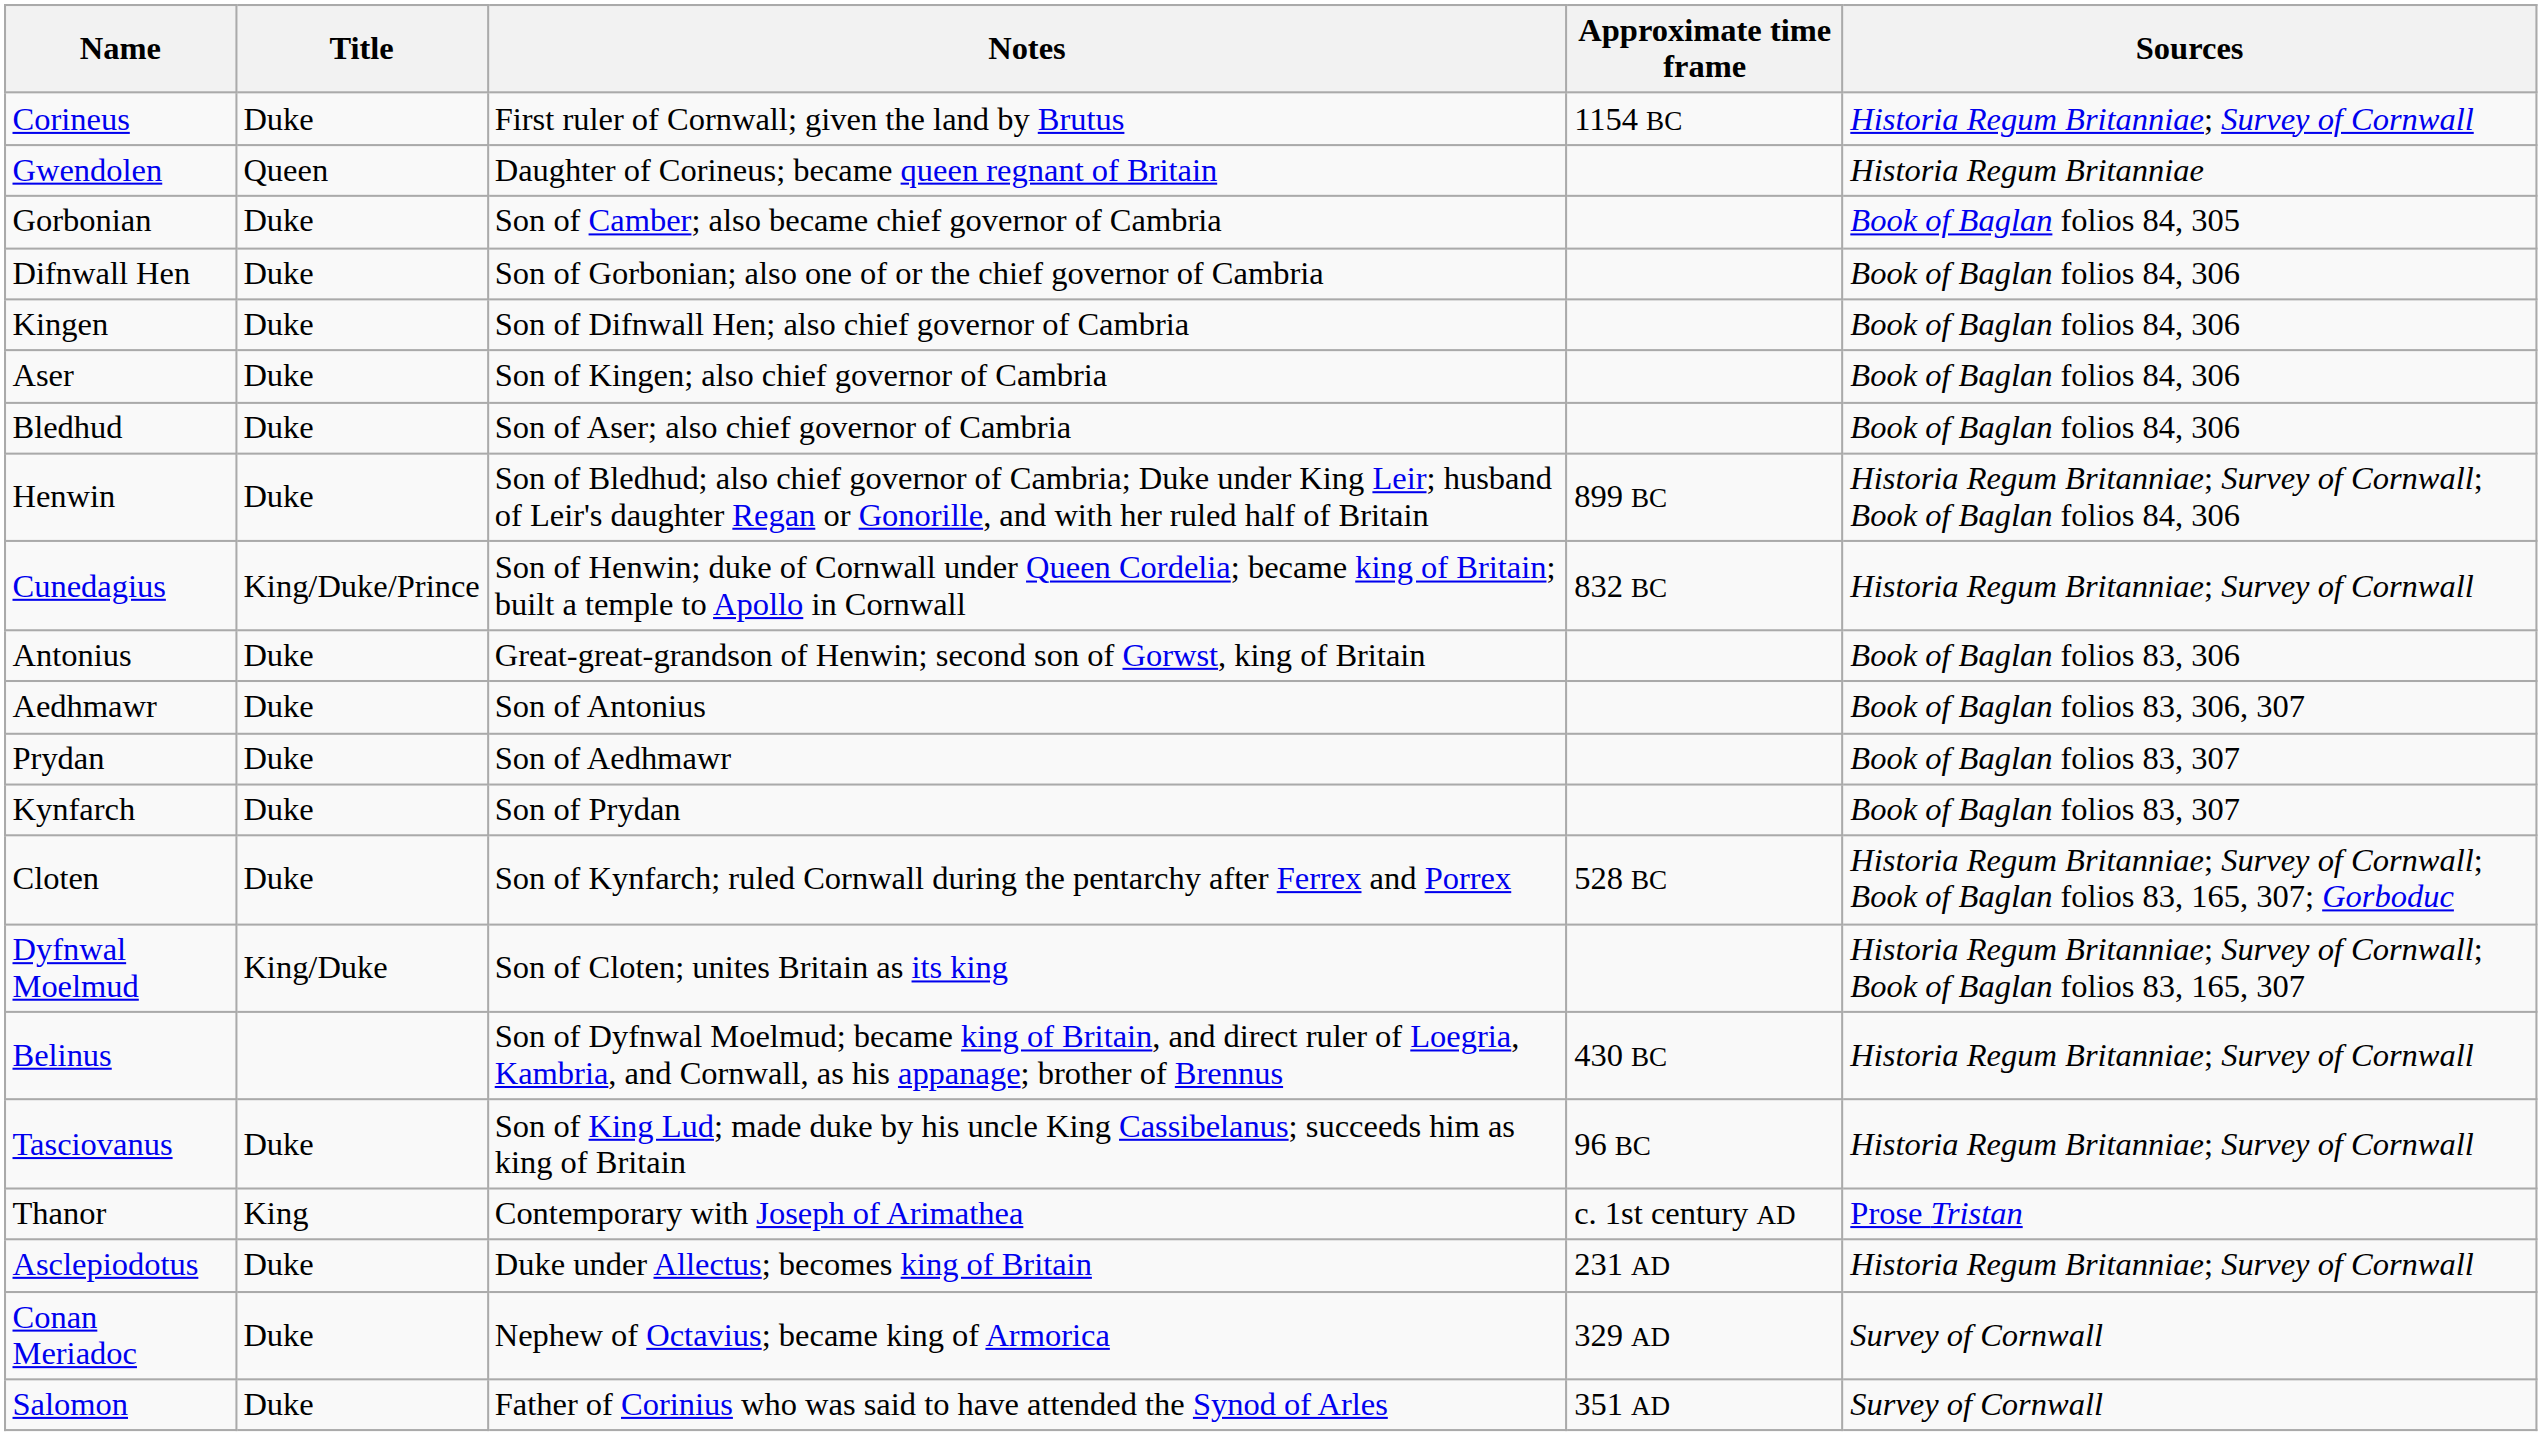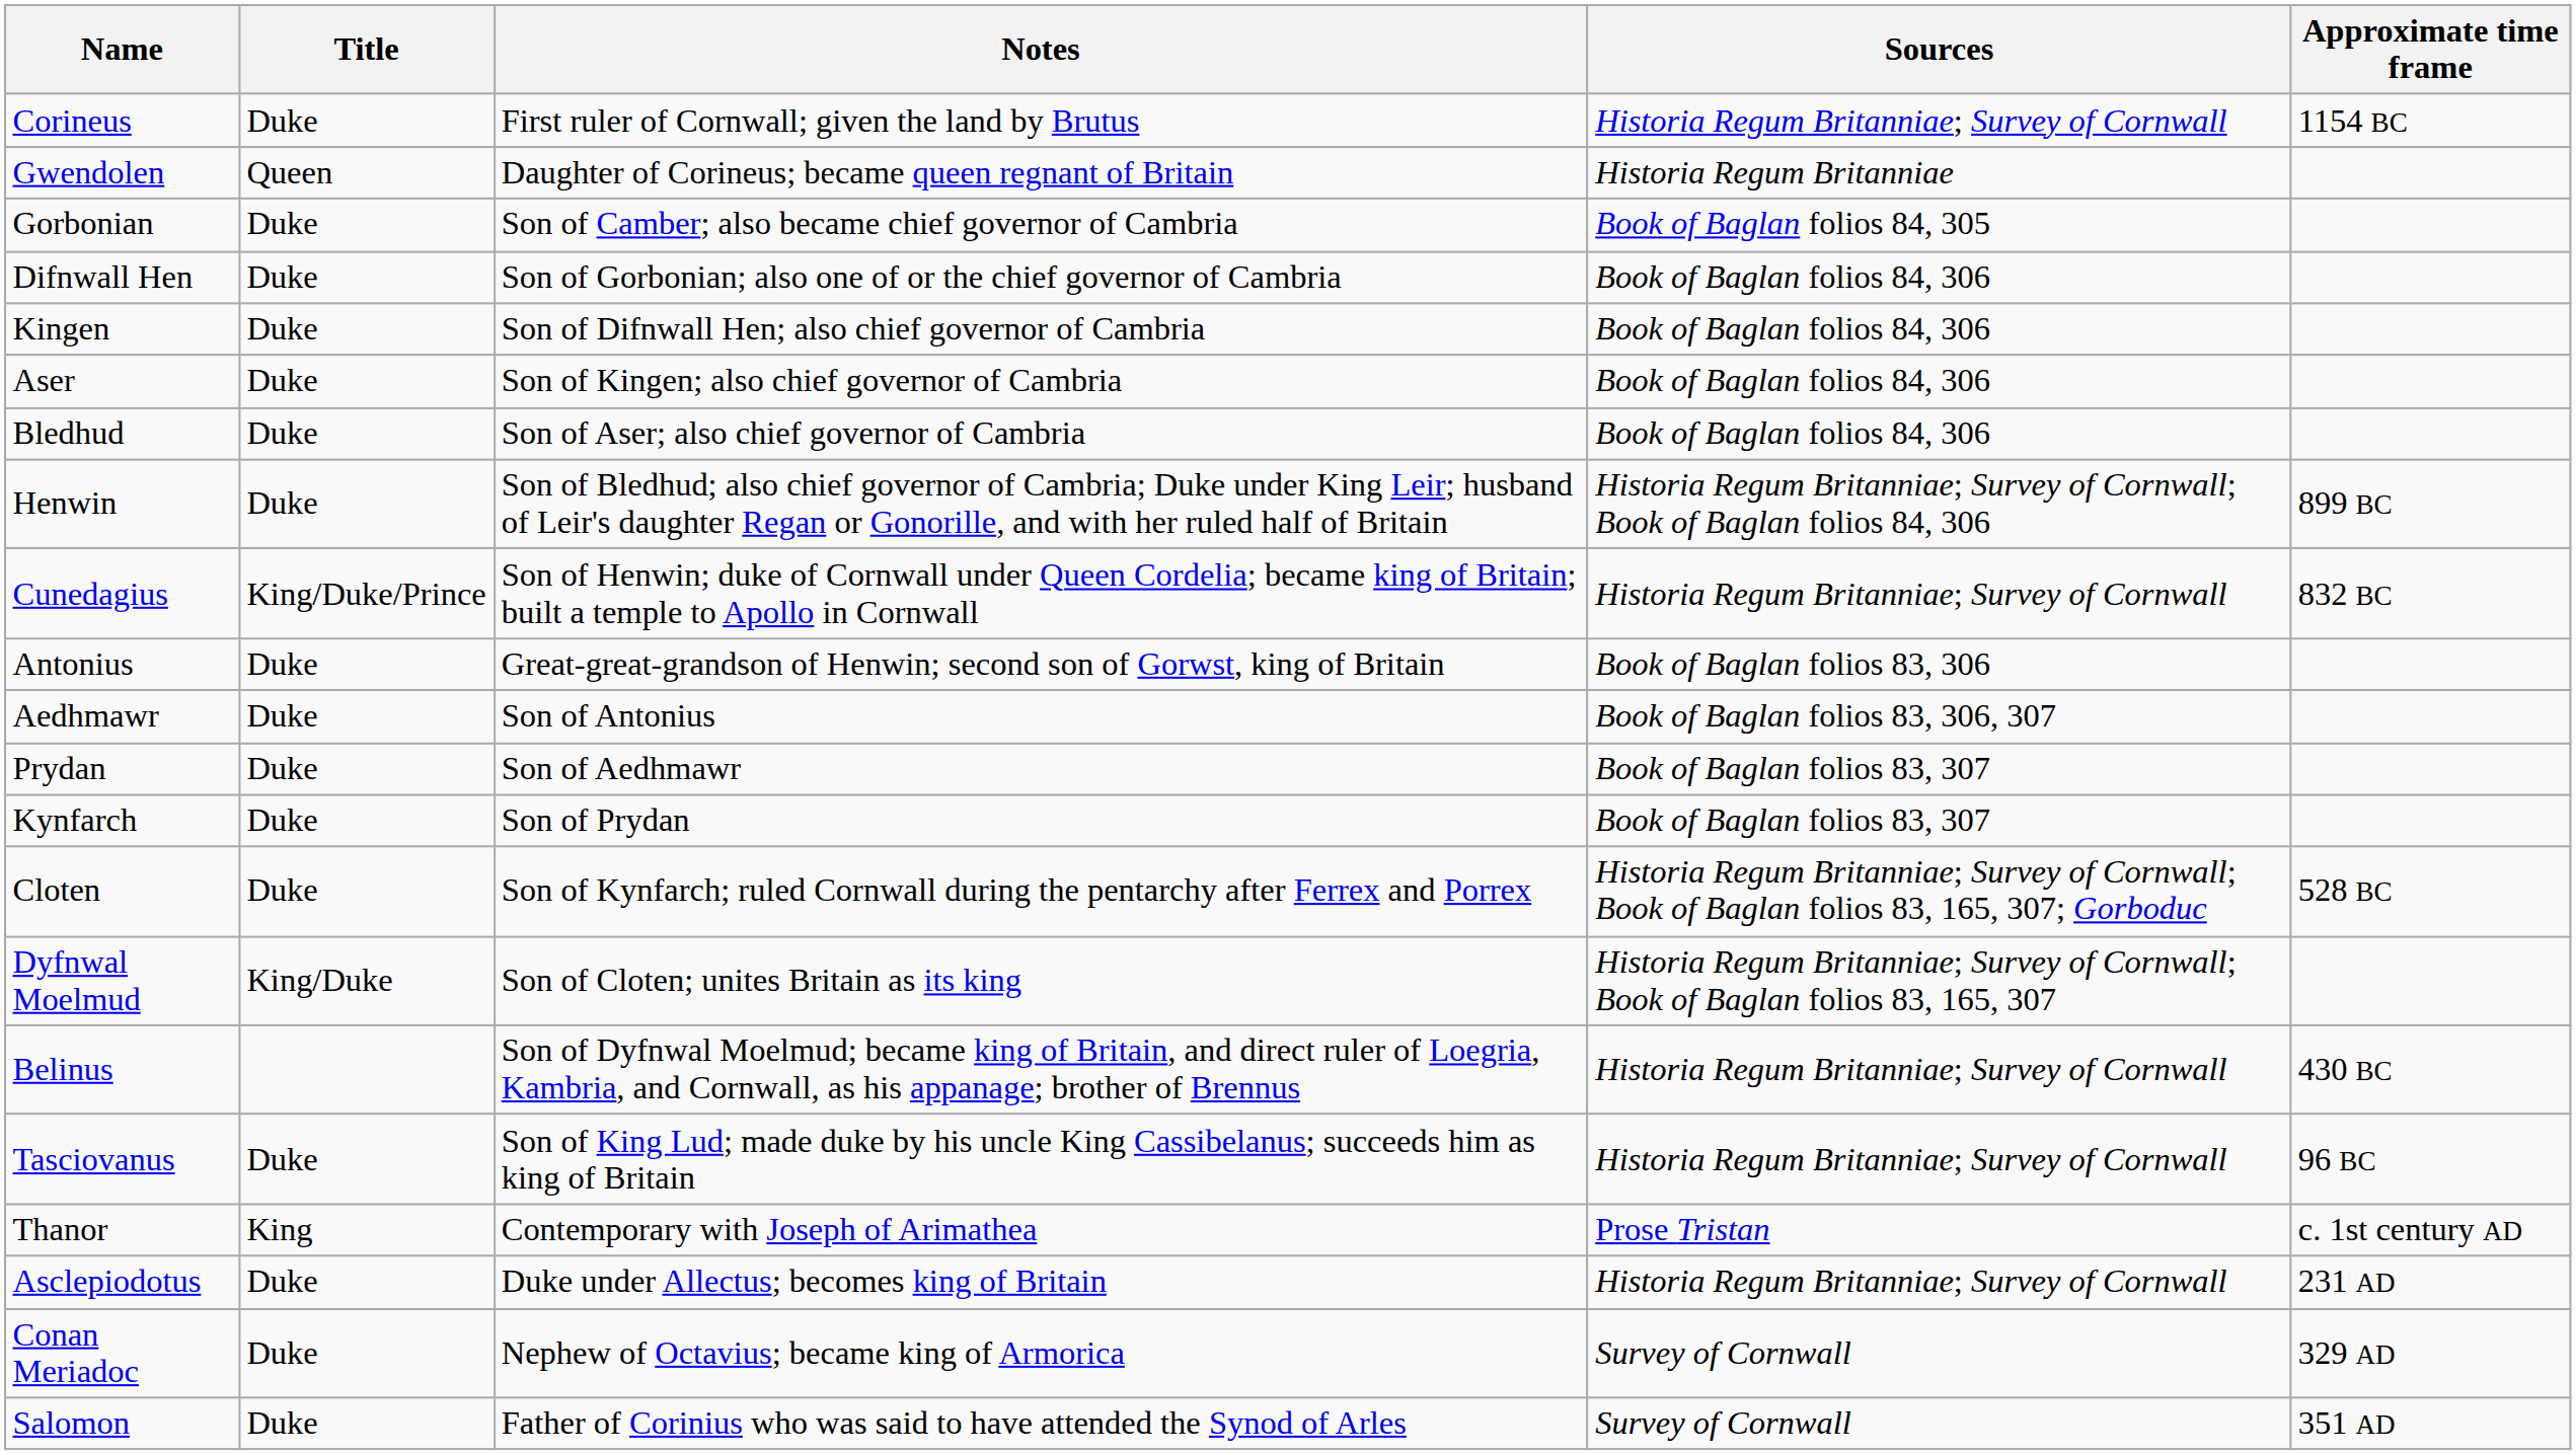columns swapped: Approximate time frame <-> Sources
